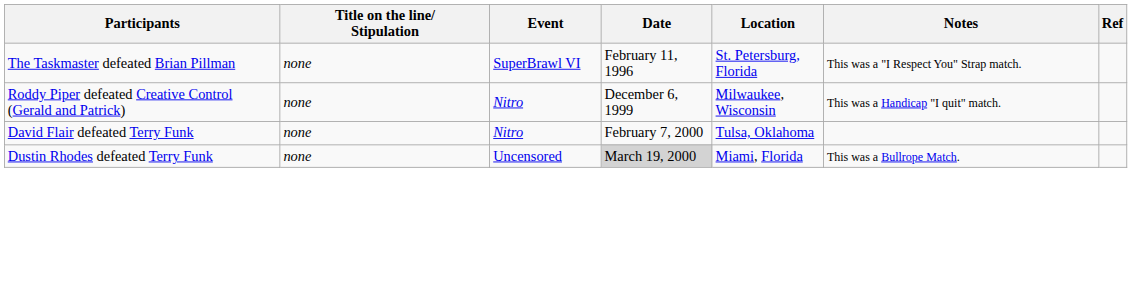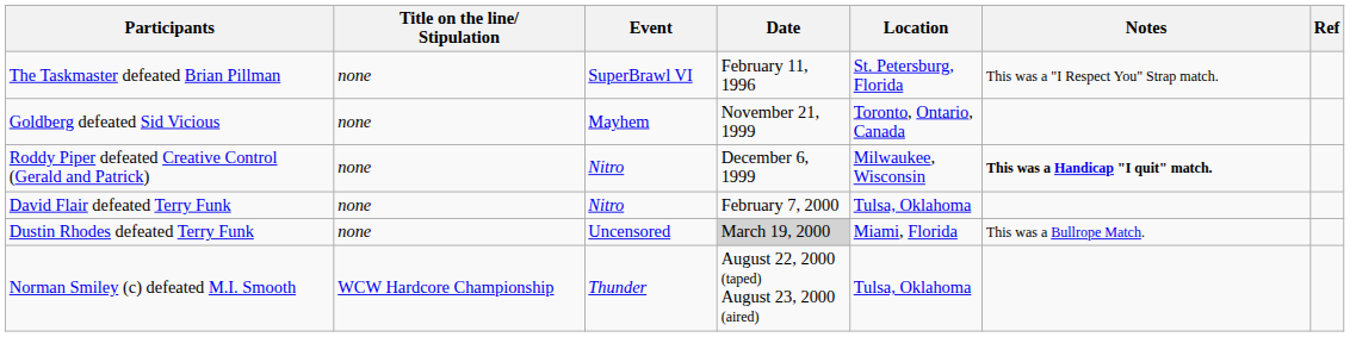+ row: Goldberg defeated Sid Vicious | none | Mayhem | November 21, 1999 | Toronto, Ontario, Canada
Roddy Piper defeated Creative Control (Gerald and Patrick) | Notes: normal -> bold
+ row: Norman Smiley (c) defeated M.I. Smooth | WCW Hardcore Championship | Thunder | August 22, 2000 (taped) August 23, 2000 (aired) | Tulsa, Oklahoma
